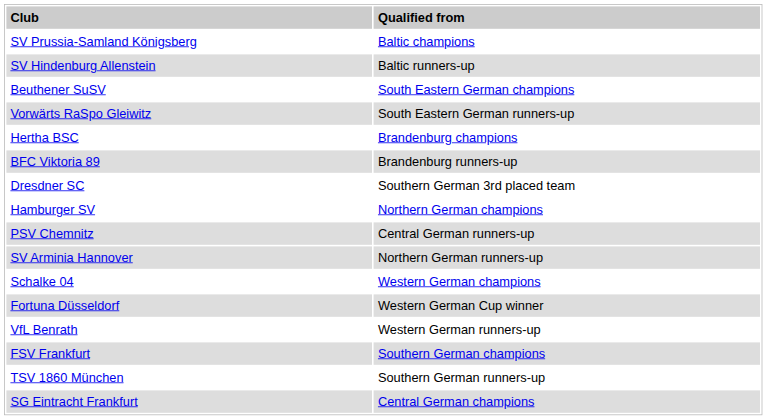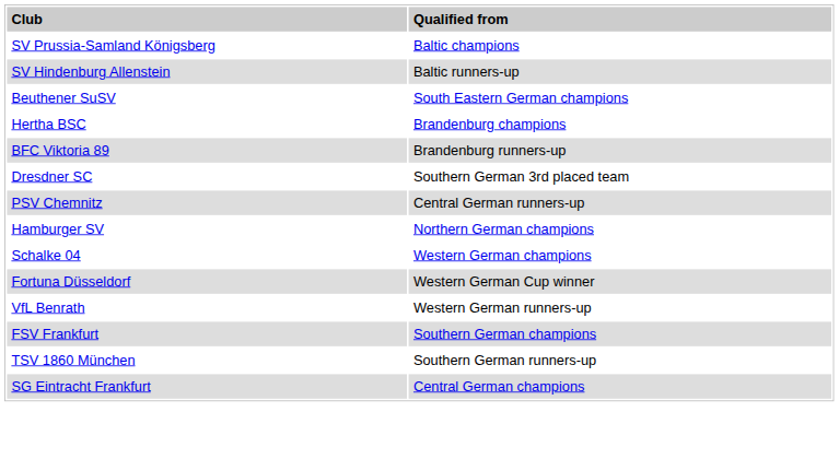- row: Vorwärts RaSpo Gleiwitz | South Eastern German runners-up
rows swapped: PSV Chemnitz <-> Hamburger SV
- row: SV Arminia Hannover | Northern German runners-up
